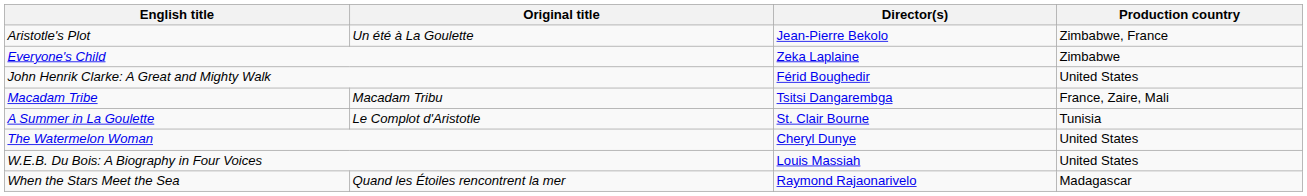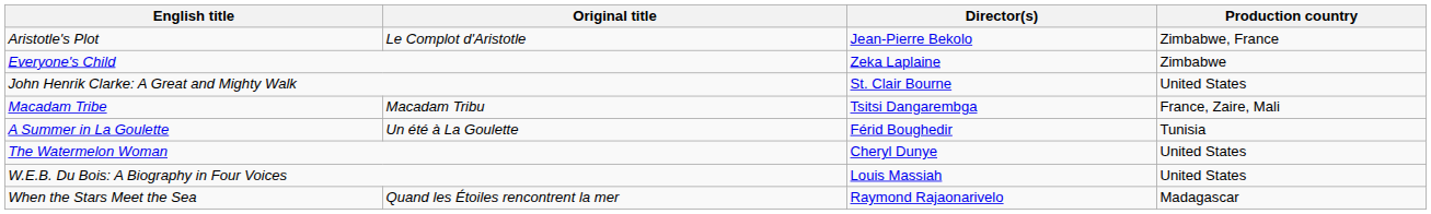Aristotle's Plot | Original title: Un été à La Goulette -> Le Complot d'Aristotle
John Henrik Clarke: A Great and Mighty Walk | Director(s): Férid Boughedir -> St. Clair Bourne
A Summer in La Goulette | Original title: Le Complot d'Aristotle -> Un été à La Goulette
A Summer in La Goulette | Director(s): St. Clair Bourne -> Férid Boughedir
